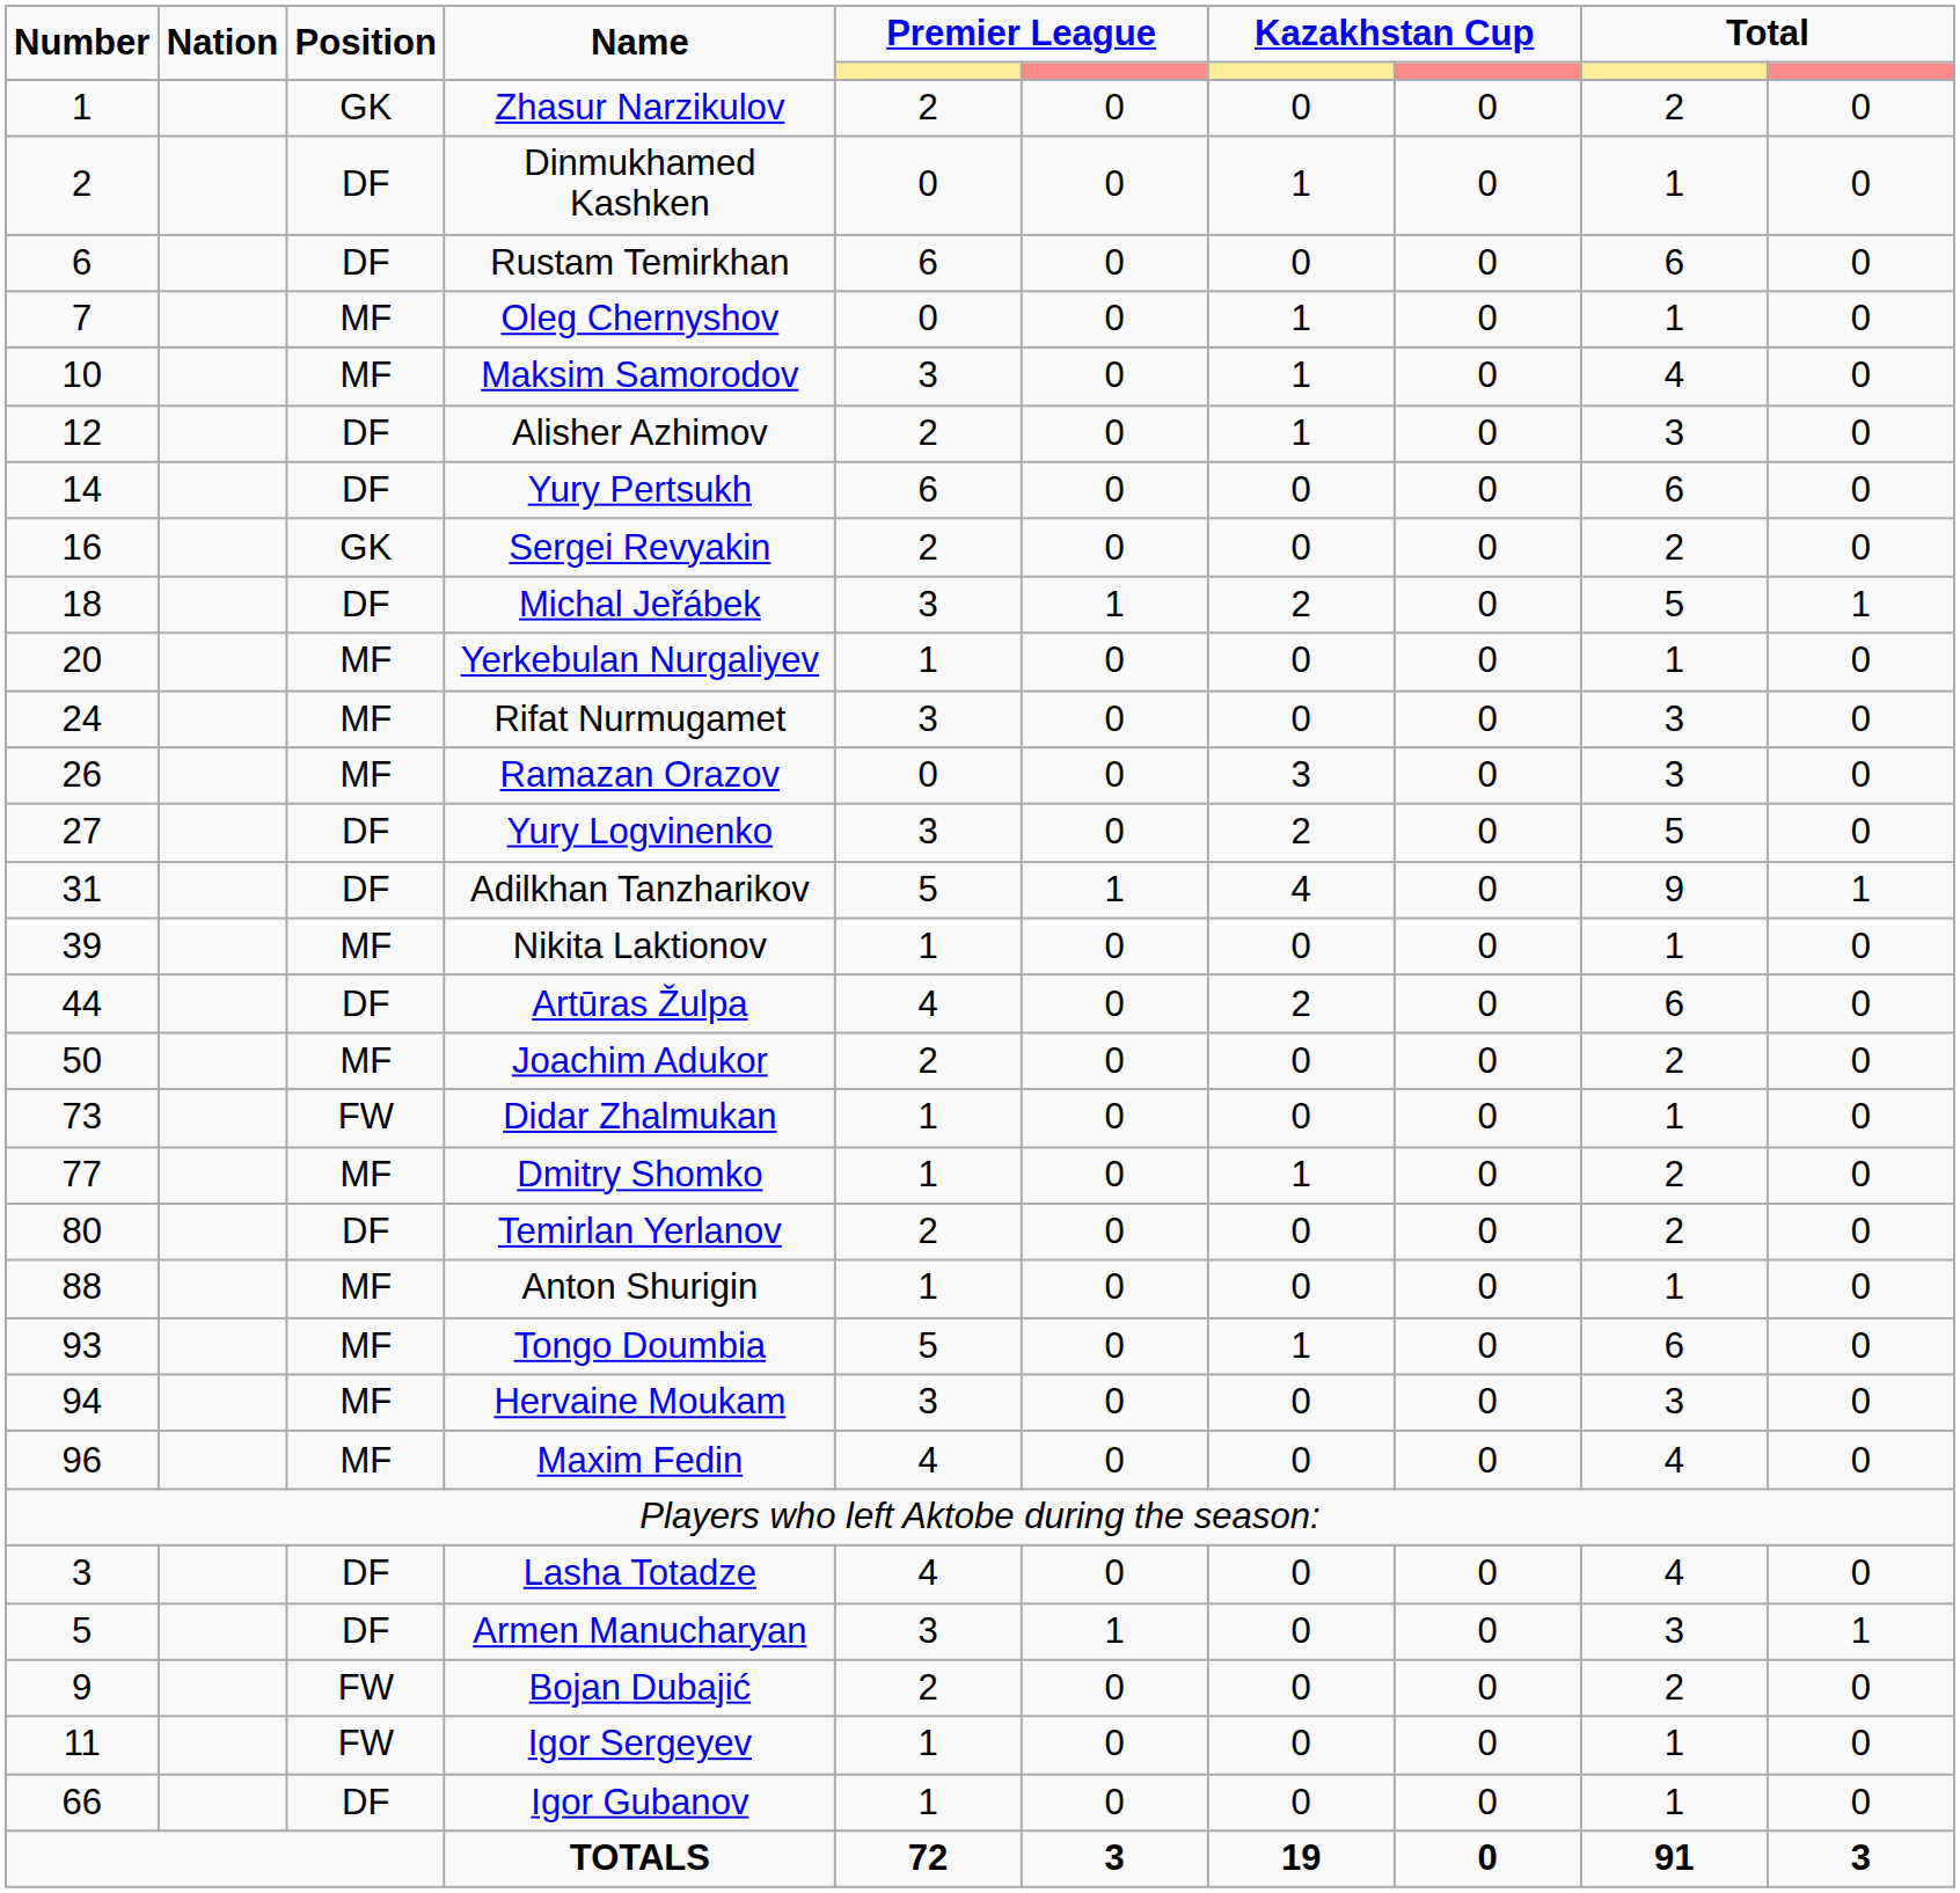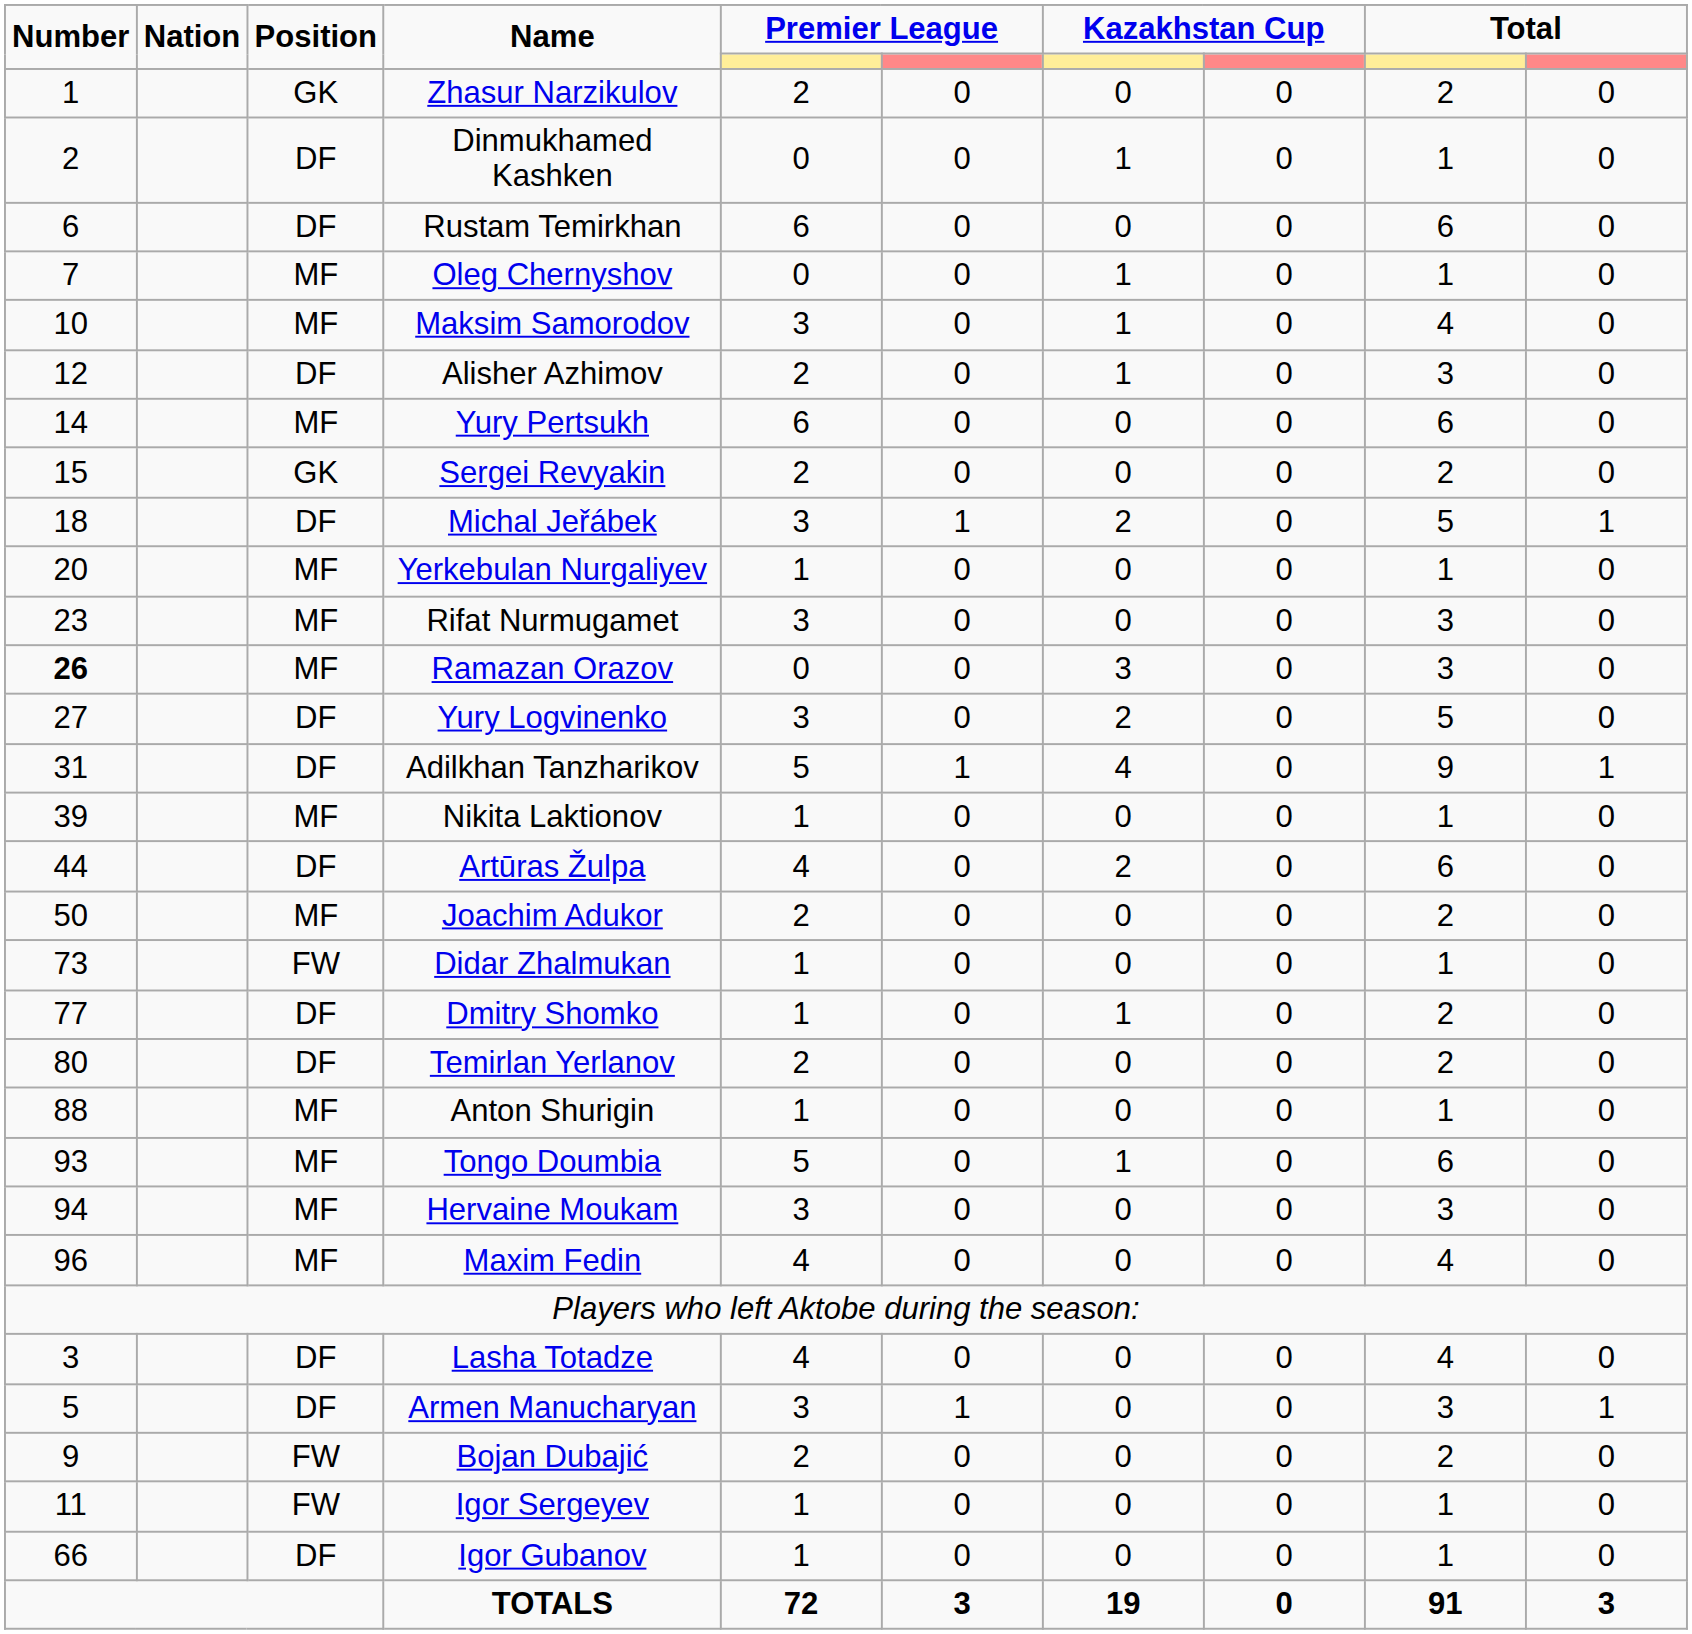Yury Pertsukh | Position: DF -> MF
Sergei Revyakin | Number: 16 -> 15
Rifat Nurmugamet | Number: 24 -> 23
Ramazan Orazov | Number: normal -> bold
Dmitry Shomko | Position: MF -> DF
